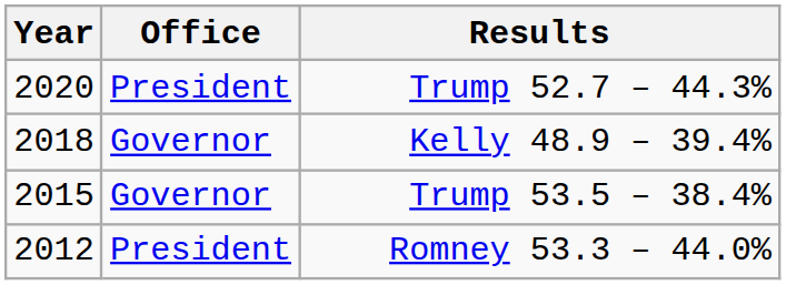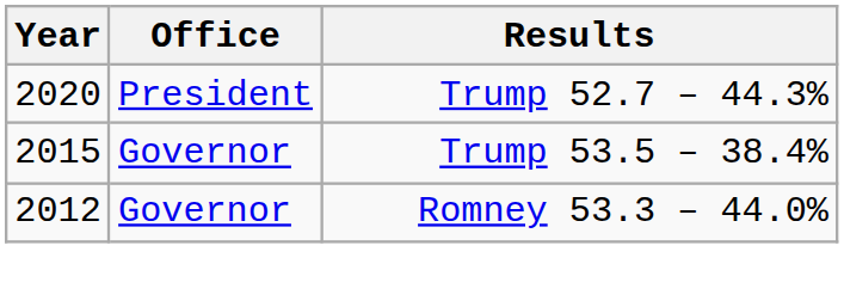- row: 2018 | Governor | Kelly 48.9 – 39.4%
Romney 53.3 – 44.0% | Office: President -> Governor
